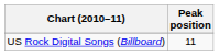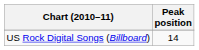US Rock Digital Songs (Billboard) | Peak position: 11 -> 14
